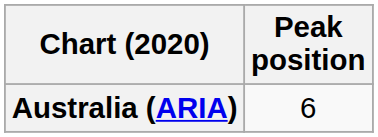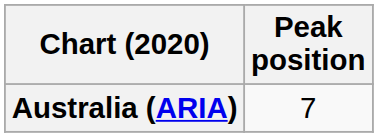Australia (ARIA) | Peak position: 6 -> 7
